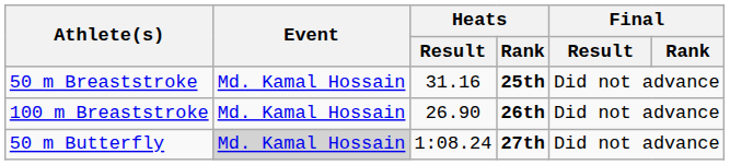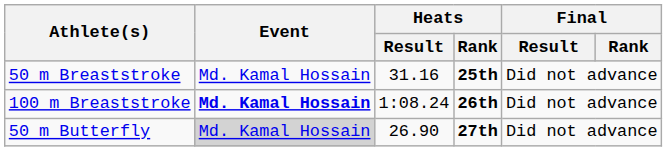100 m Breaststroke | Event: normal -> bold
100 m Breaststroke | Heats / Result: 26.90 -> 1:08.24
50 m Butterfly | Heats / Result: 1:08.24 -> 26.90
